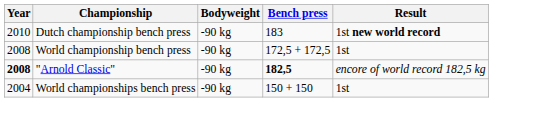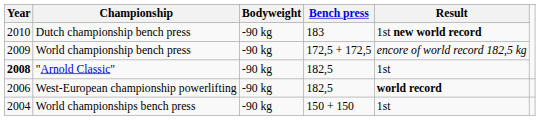World championship bench press | Year: 2008 -> 2009
World championship bench press | Result: 1st -> encore of world record 182,5 kg
"Arnold Classic" | Bench press: bold -> normal
"Arnold Classic" | Result: encore of world record 182,5 kg -> 1st
+ row: 2006 | West-European championship powerlifting | -90 kg | 182,5 | world record
